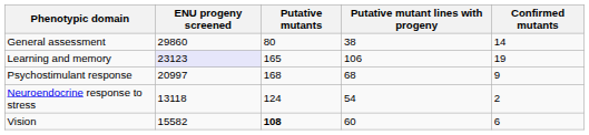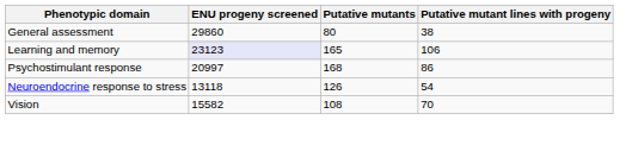- column: Confirmed mutants | 14 | 19 | 9 | 2 | 6
Psychostimulant response | Putative mutant lines with progeny: 68 -> 86
Neuroendocrine response to stress | Putative mutants: 124 -> 126
Vision | Putative mutants: bold -> normal
Vision | Putative mutant lines with progeny: 60 -> 70
